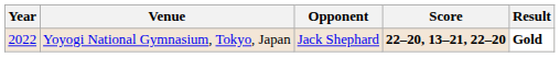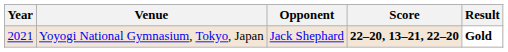Yoyogi National Gymnasium, Tokyo, Japan | Year: 2022 -> 2021
